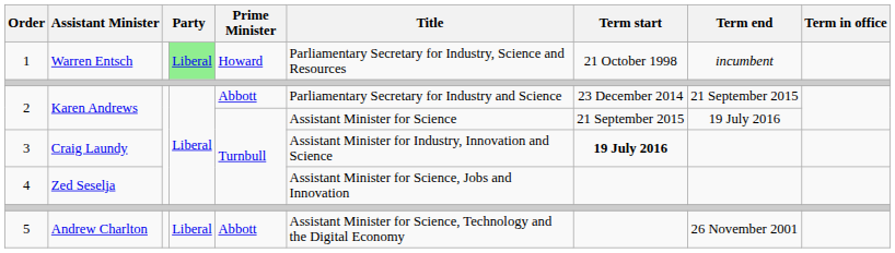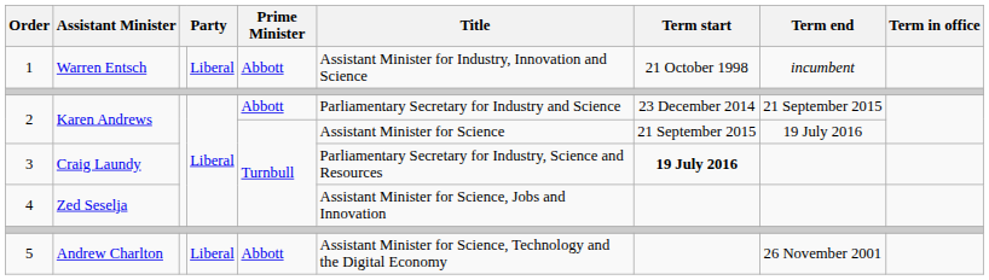1 | column 4: lightgreen background -> no background
1 | Prime Minister: Howard -> Abbott
1 | Title: Parliamentary Secretary for Industry, Science and Resources -> Assistant Minister for Industry, Innovation and Science
3 | Title: Assistant Minister for Industry, Innovation and Science -> Parliamentary Secretary for Industry, Science and Resources
